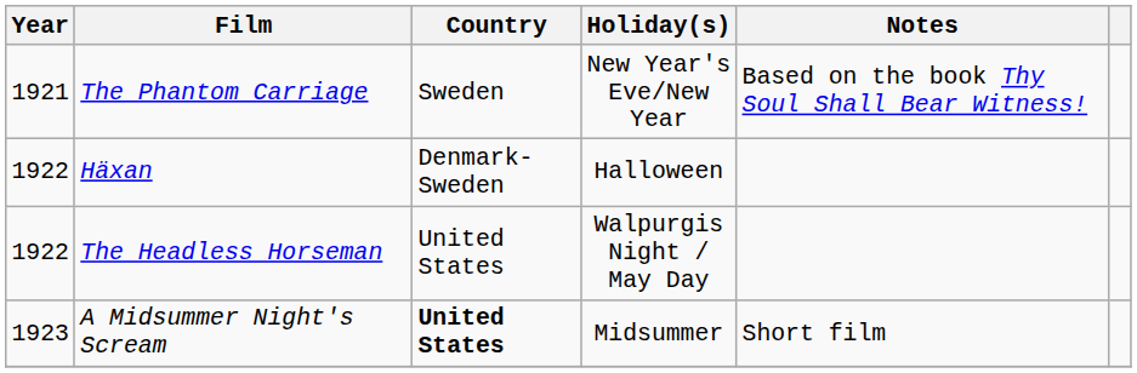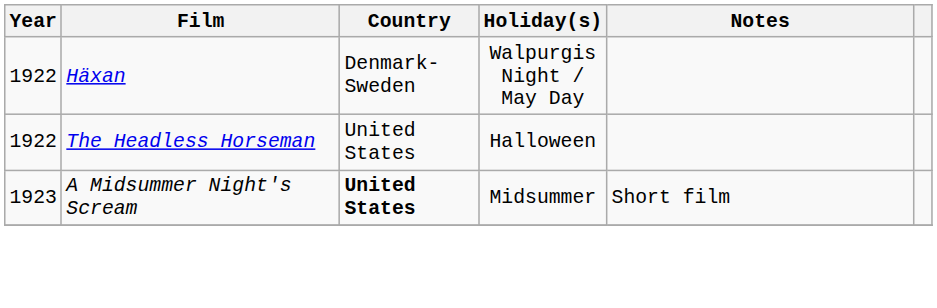- row: 1921 | The Phantom Carriage | Sweden | New Year's Eve/New Year | Based on the book Thy Soul Shall Bear Witness!
Häxan | Holiday(s): Halloween -> Walpurgis Night / May Day
The Headless Horseman | Holiday(s): Walpurgis Night / May Day -> Halloween
